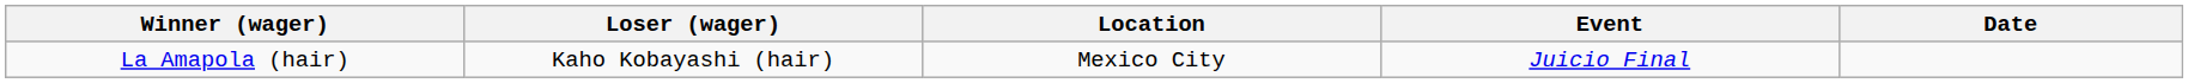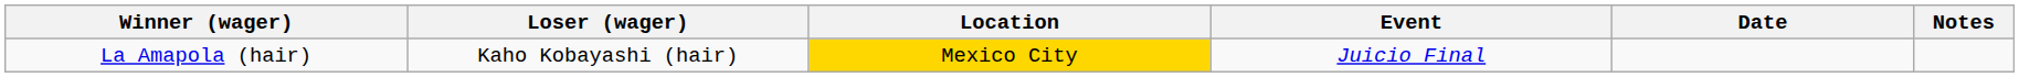+ column: Notes
La Amapola (hair) | Location: no background -> gold background
